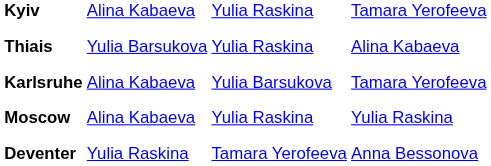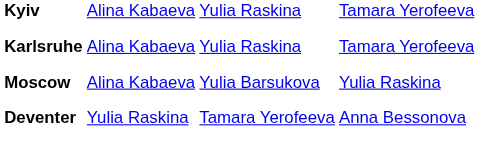- row: Thiais | Yulia Barsukova | Yulia Raskina | Alina Kabaeva
Karlsruhe | column 3: Yulia Barsukova -> Yulia Raskina
Moscow | column 3: Yulia Raskina -> Yulia Barsukova
